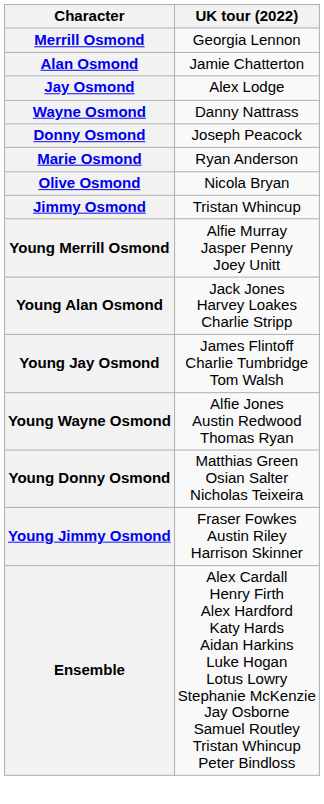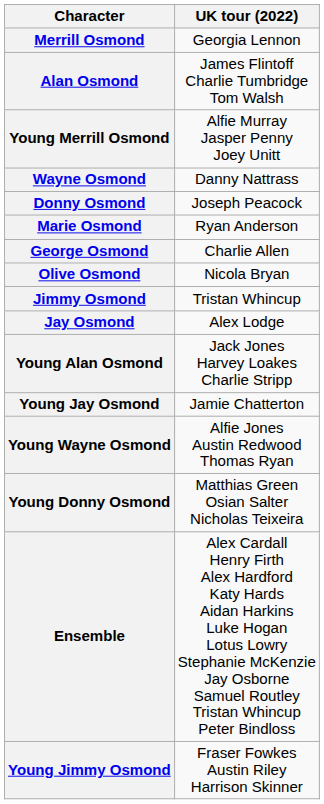Alan Osmond | UK tour (2022): Jamie Chatterton -> James Flintoff Charlie Tumbridge Tom Walsh
rows swapped: Jay Osmond <-> Young Merrill Osmond
+ row: George Osmond | Charlie Allen
Young Jay Osmond | UK tour (2022): James Flintoff Charlie Tumbridge Tom Walsh -> Jamie Chatterton
rows swapped: Young Jimmy Osmond <-> Ensemble
